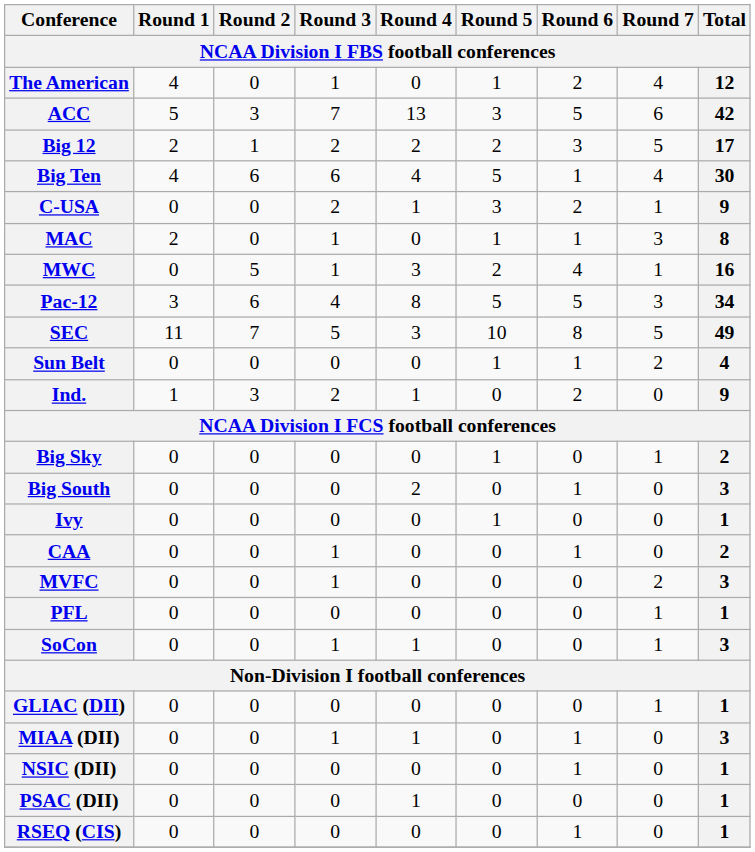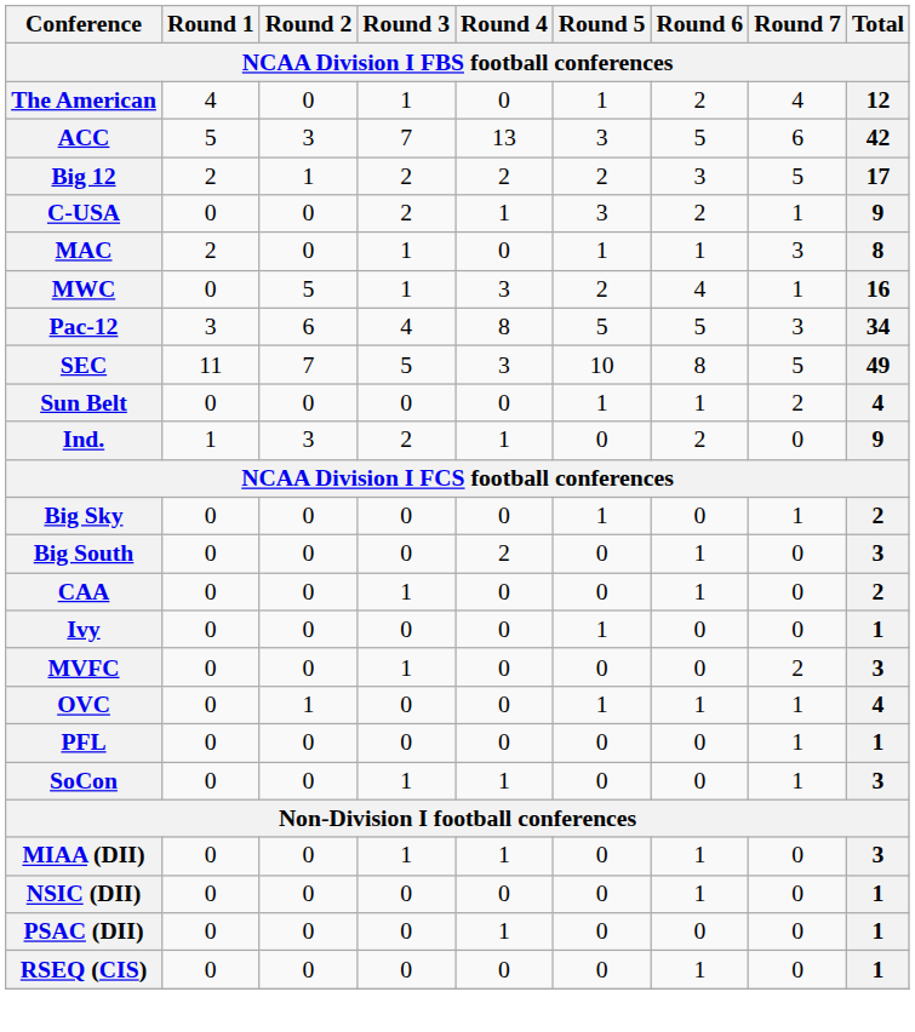- row: Big Ten | 4 | 6 | 6 | 4 | 5 | 1 | 4 | 30
rows swapped: CAA <-> Ivy
+ row: OVC | 0 | 1 | 0 | 0 | 1 | 1 | 1 | 4
- row: GLIAC (DII) | 0 | 0 | 0 | 0 | 0 | 0 | 1 | 1
